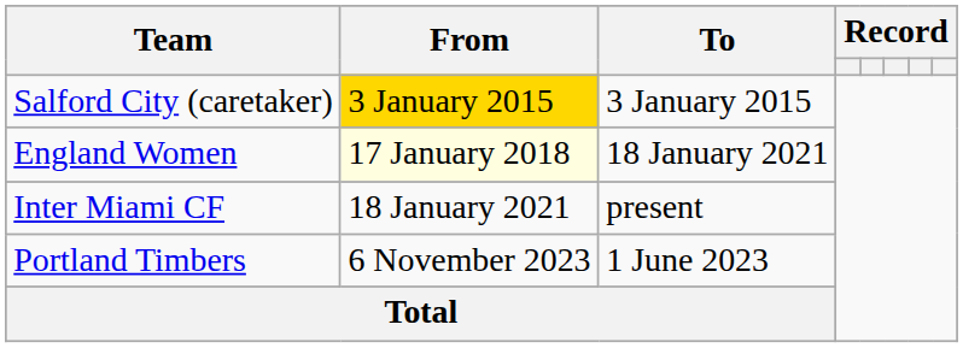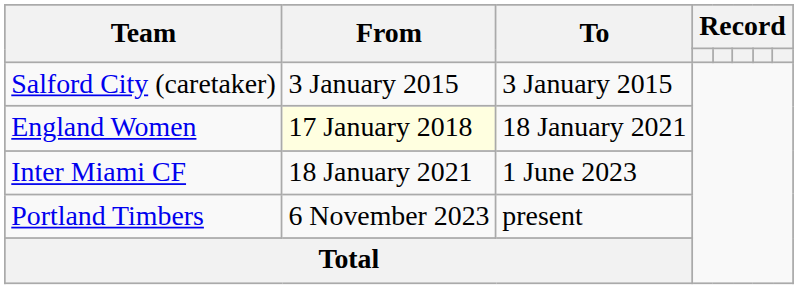Salford City (caretaker) | From: gold background -> no background
Inter Miami CF | To: present -> 1 June 2023
Portland Timbers | To: 1 June 2023 -> present
